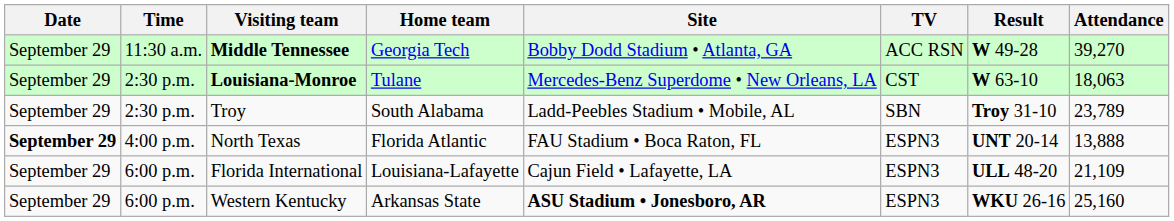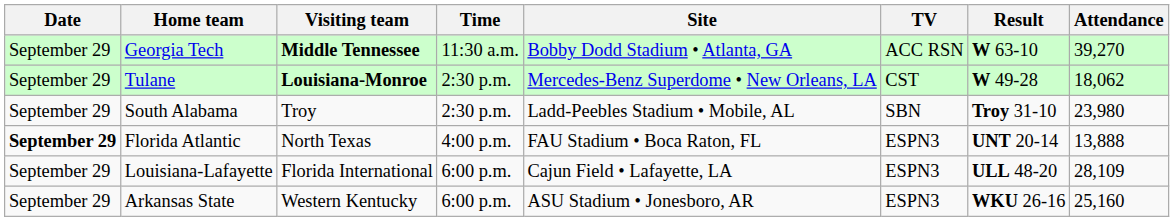columns swapped: Time <-> Home team
Middle Tennessee | Result: W 49-28 -> W 63-10
Louisiana-Monroe | Result: W 63-10 -> W 49-28
Louisiana-Monroe | Attendance: 18,063 -> 18,062
Troy | Attendance: 23,789 -> 23,980
Florida International | Attendance: 21,109 -> 28,109
Western Kentucky | Site: bold -> normal
